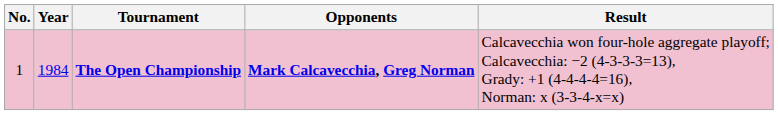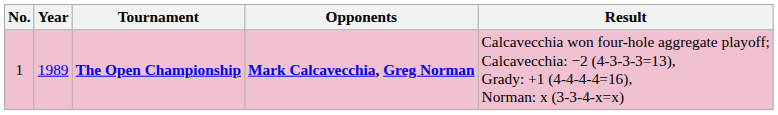The Open Championship | Year: 1984 -> 1989
